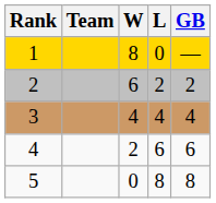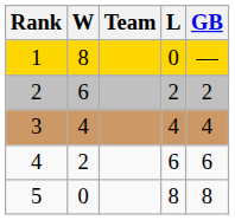columns swapped: Team <-> W
